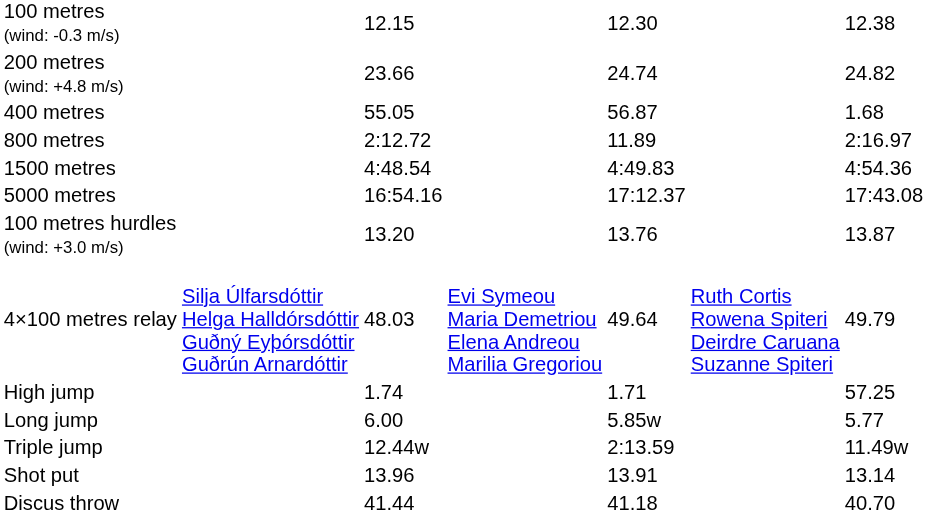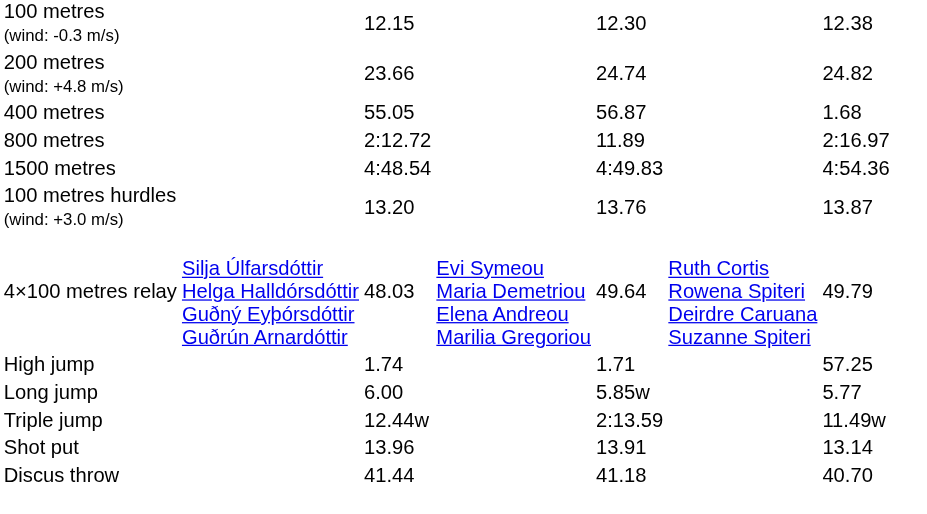- row: 5000 metres | 16:54.16 | 17:12.37 | 17:43.08
